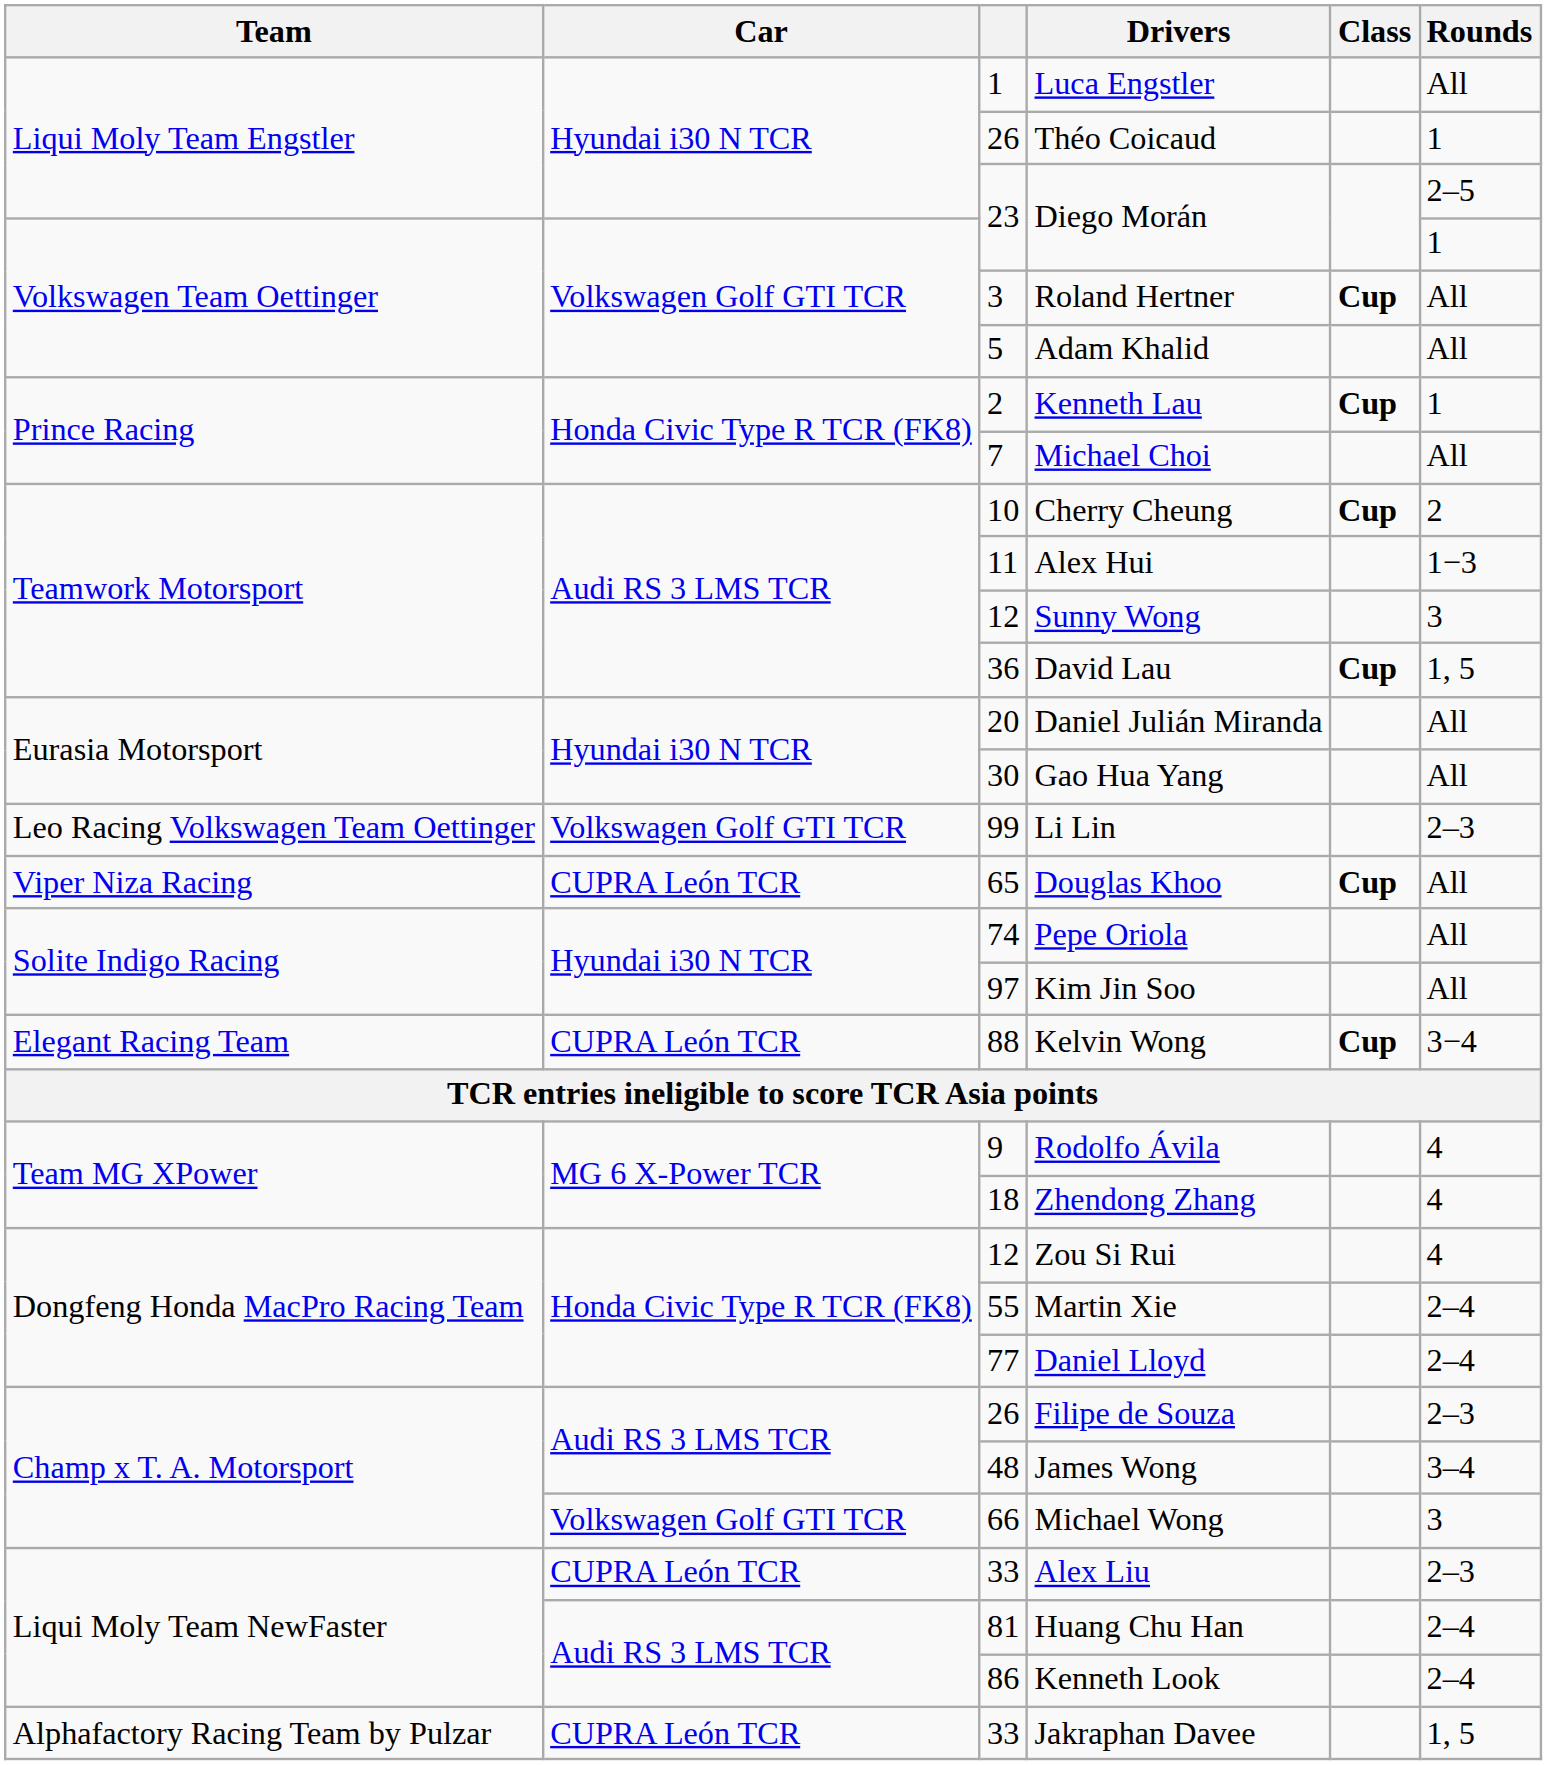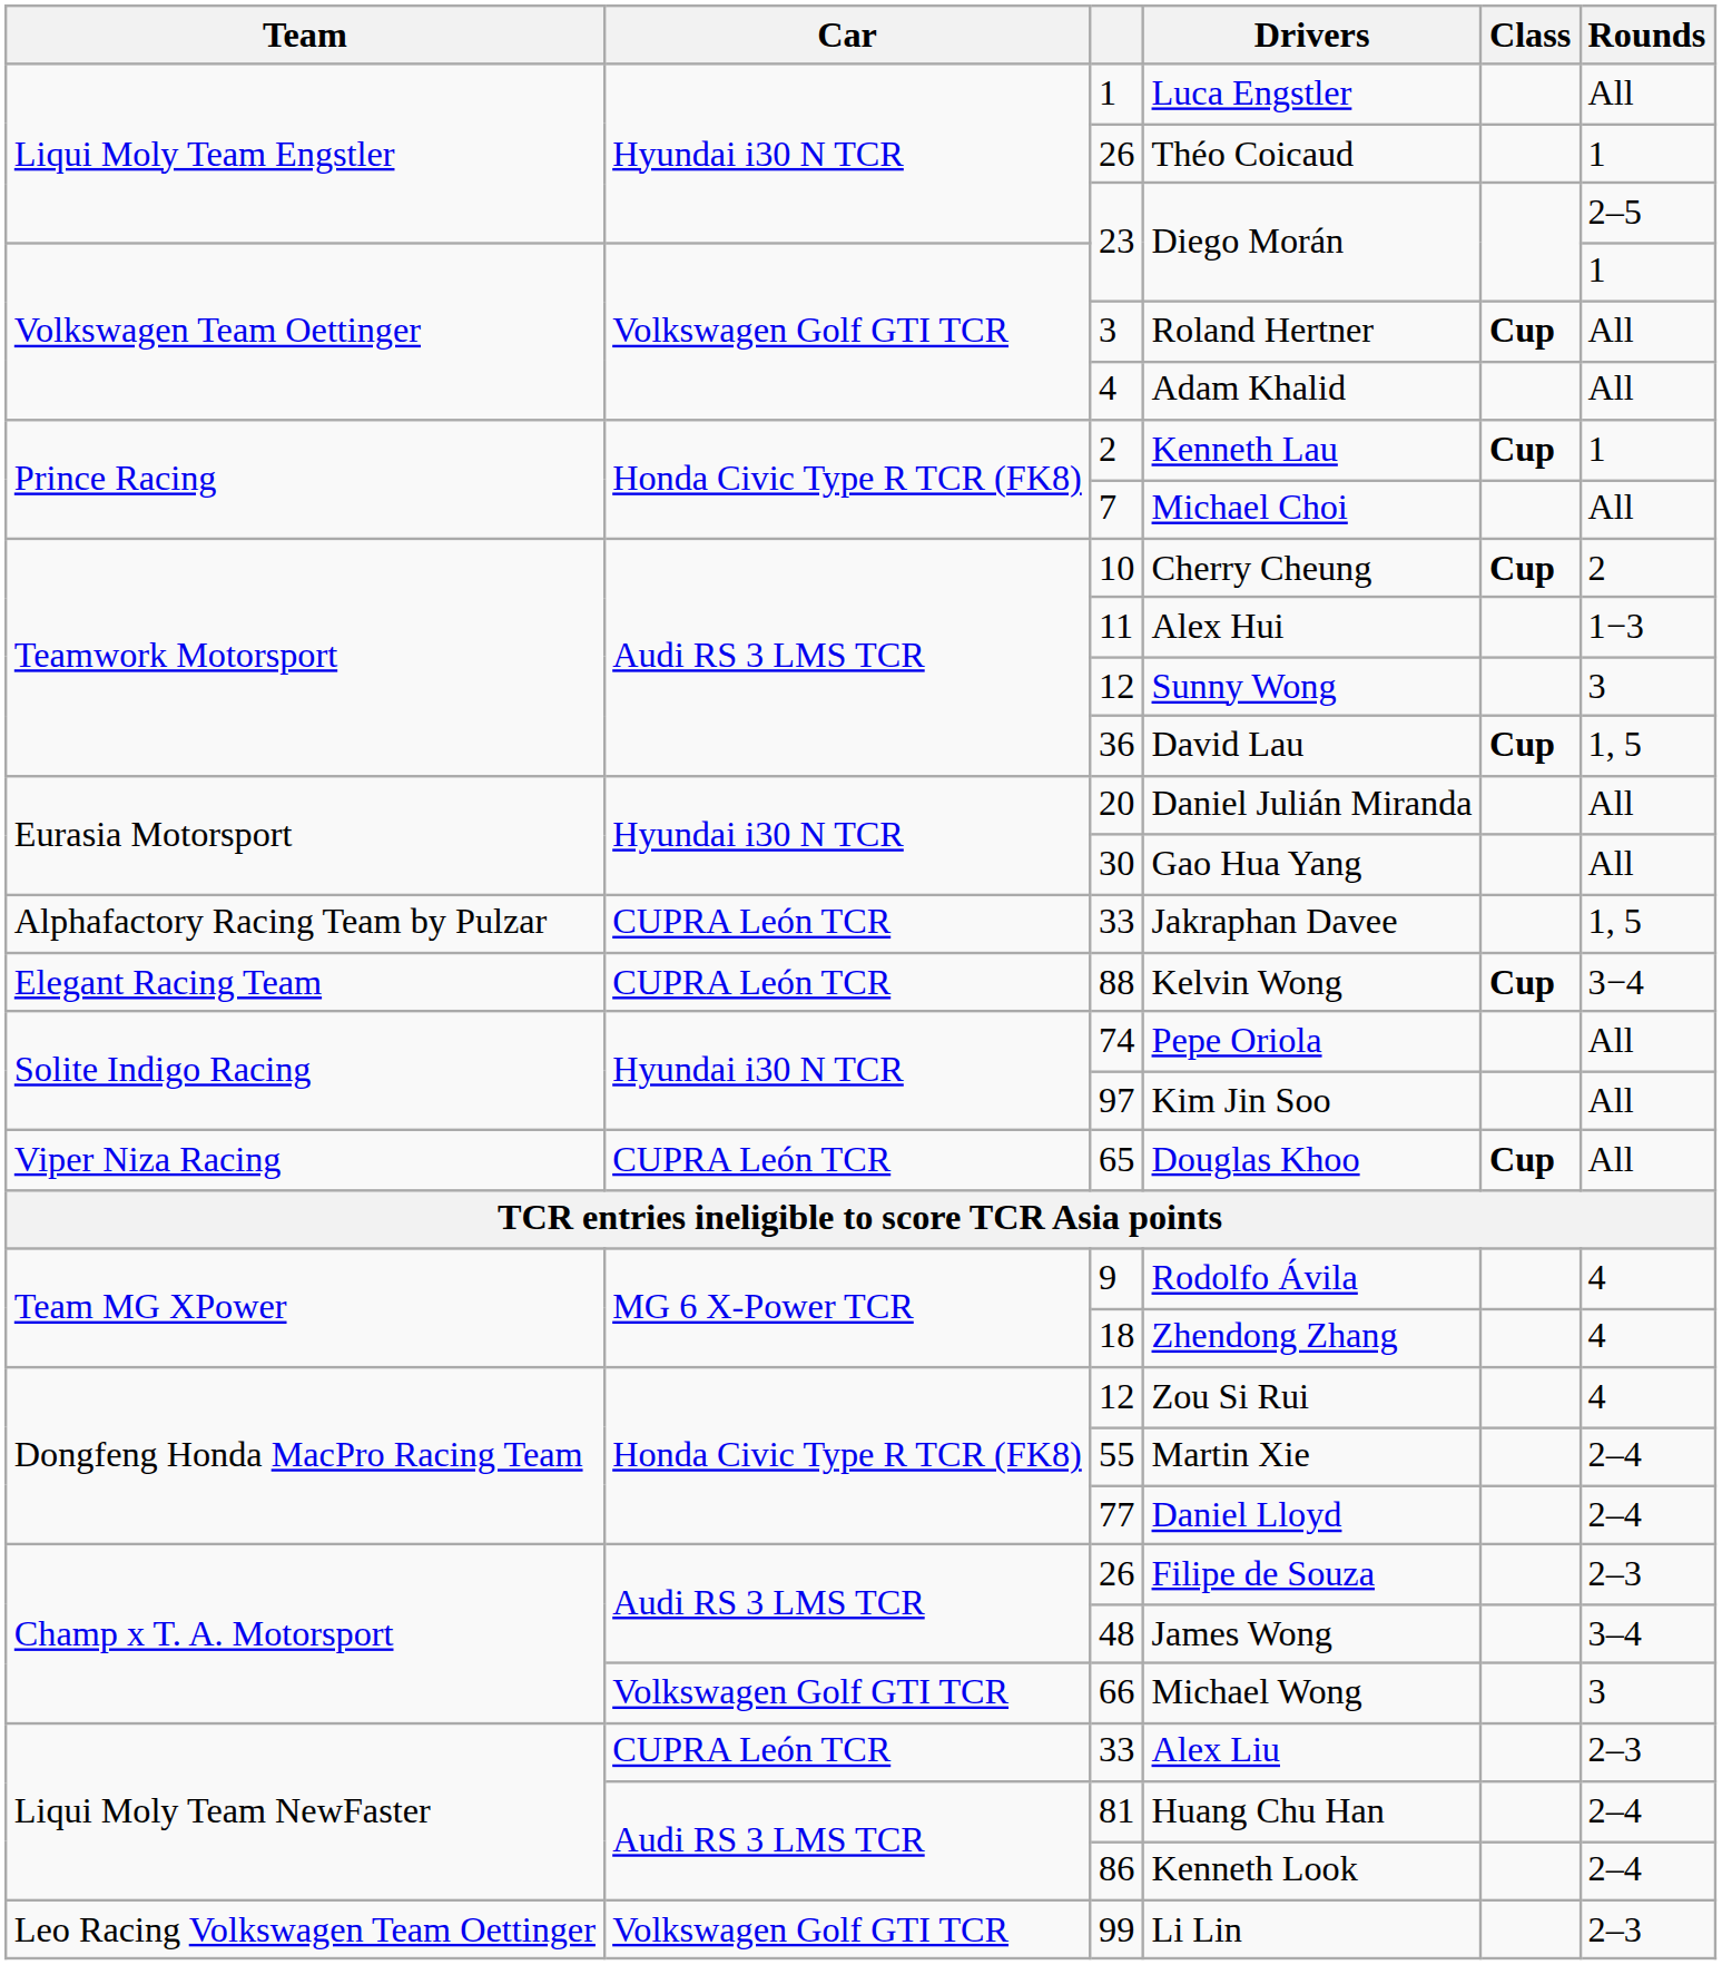Adam Khalid | column 3: 5 -> 4
rows swapped: Jakraphan Davee <-> Li Lin
rows swapped: Douglas Khoo <-> Kelvin Wong
